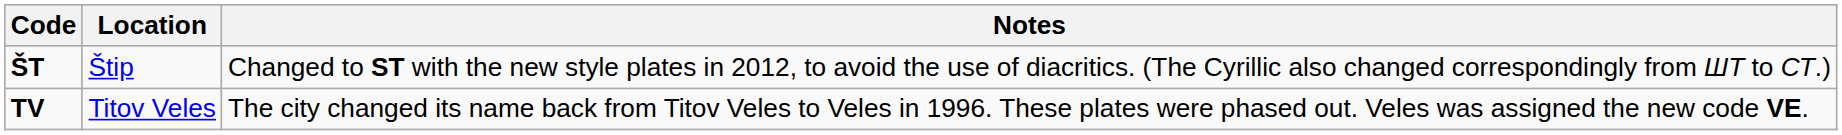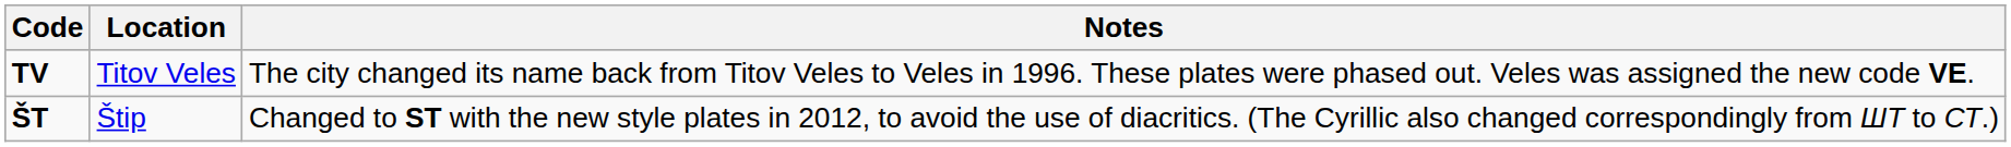rows swapped: ŠT <-> TV
